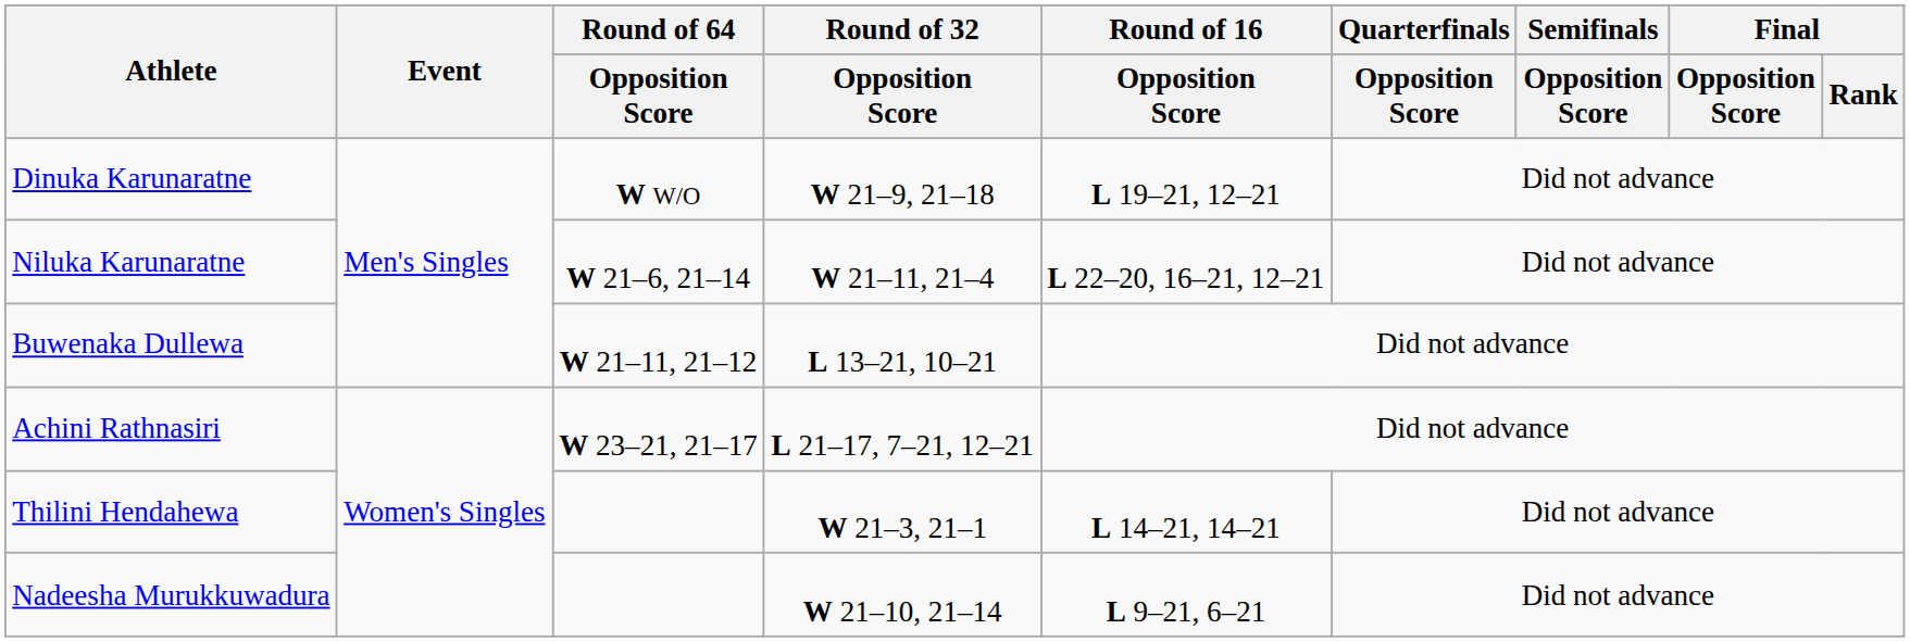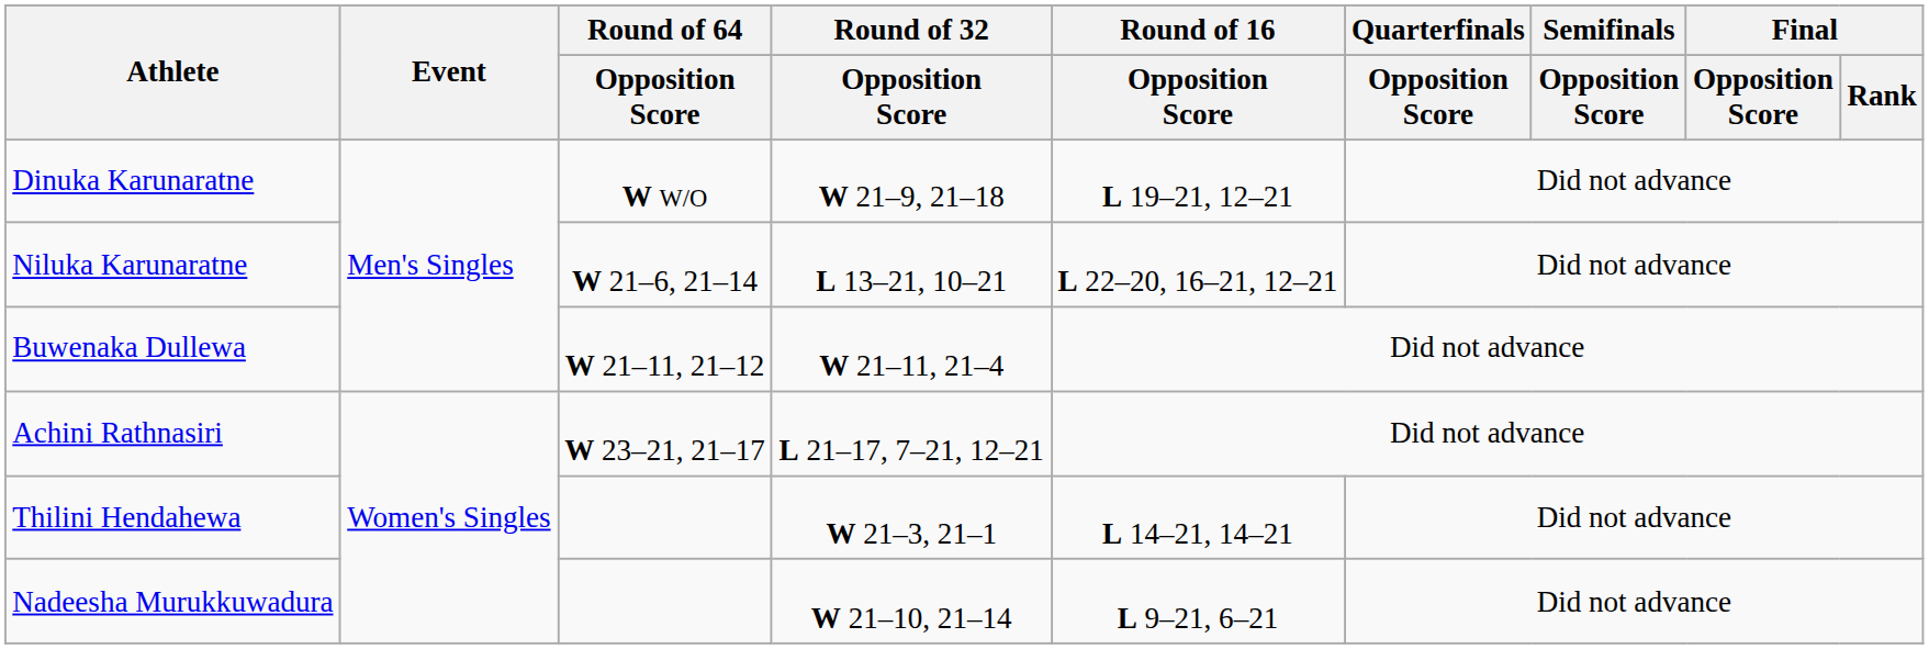Niluka Karunaratne | Round of 32 / Opposition Score: W 21–11, 21–4 -> L 13–21, 10–21
Buwenaka Dullewa | Round of 32 / Opposition Score: L 13–21, 10–21 -> W 21–11, 21–4
